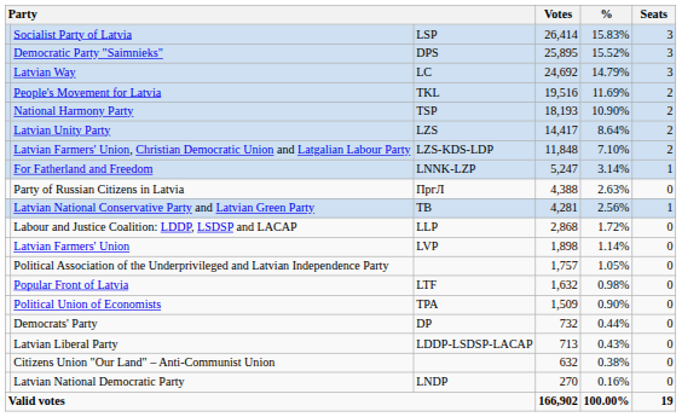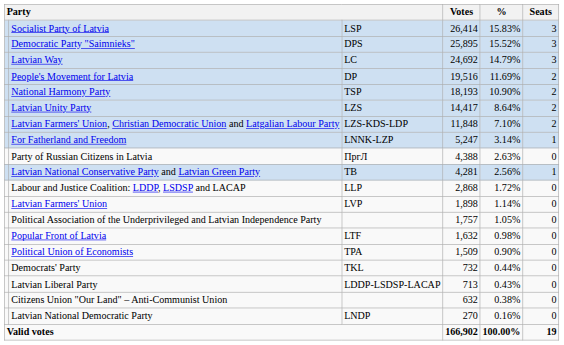People's Movement for Latvia | column 3: TKL -> DP
Democrats' Party | column 3: DP -> TKL
